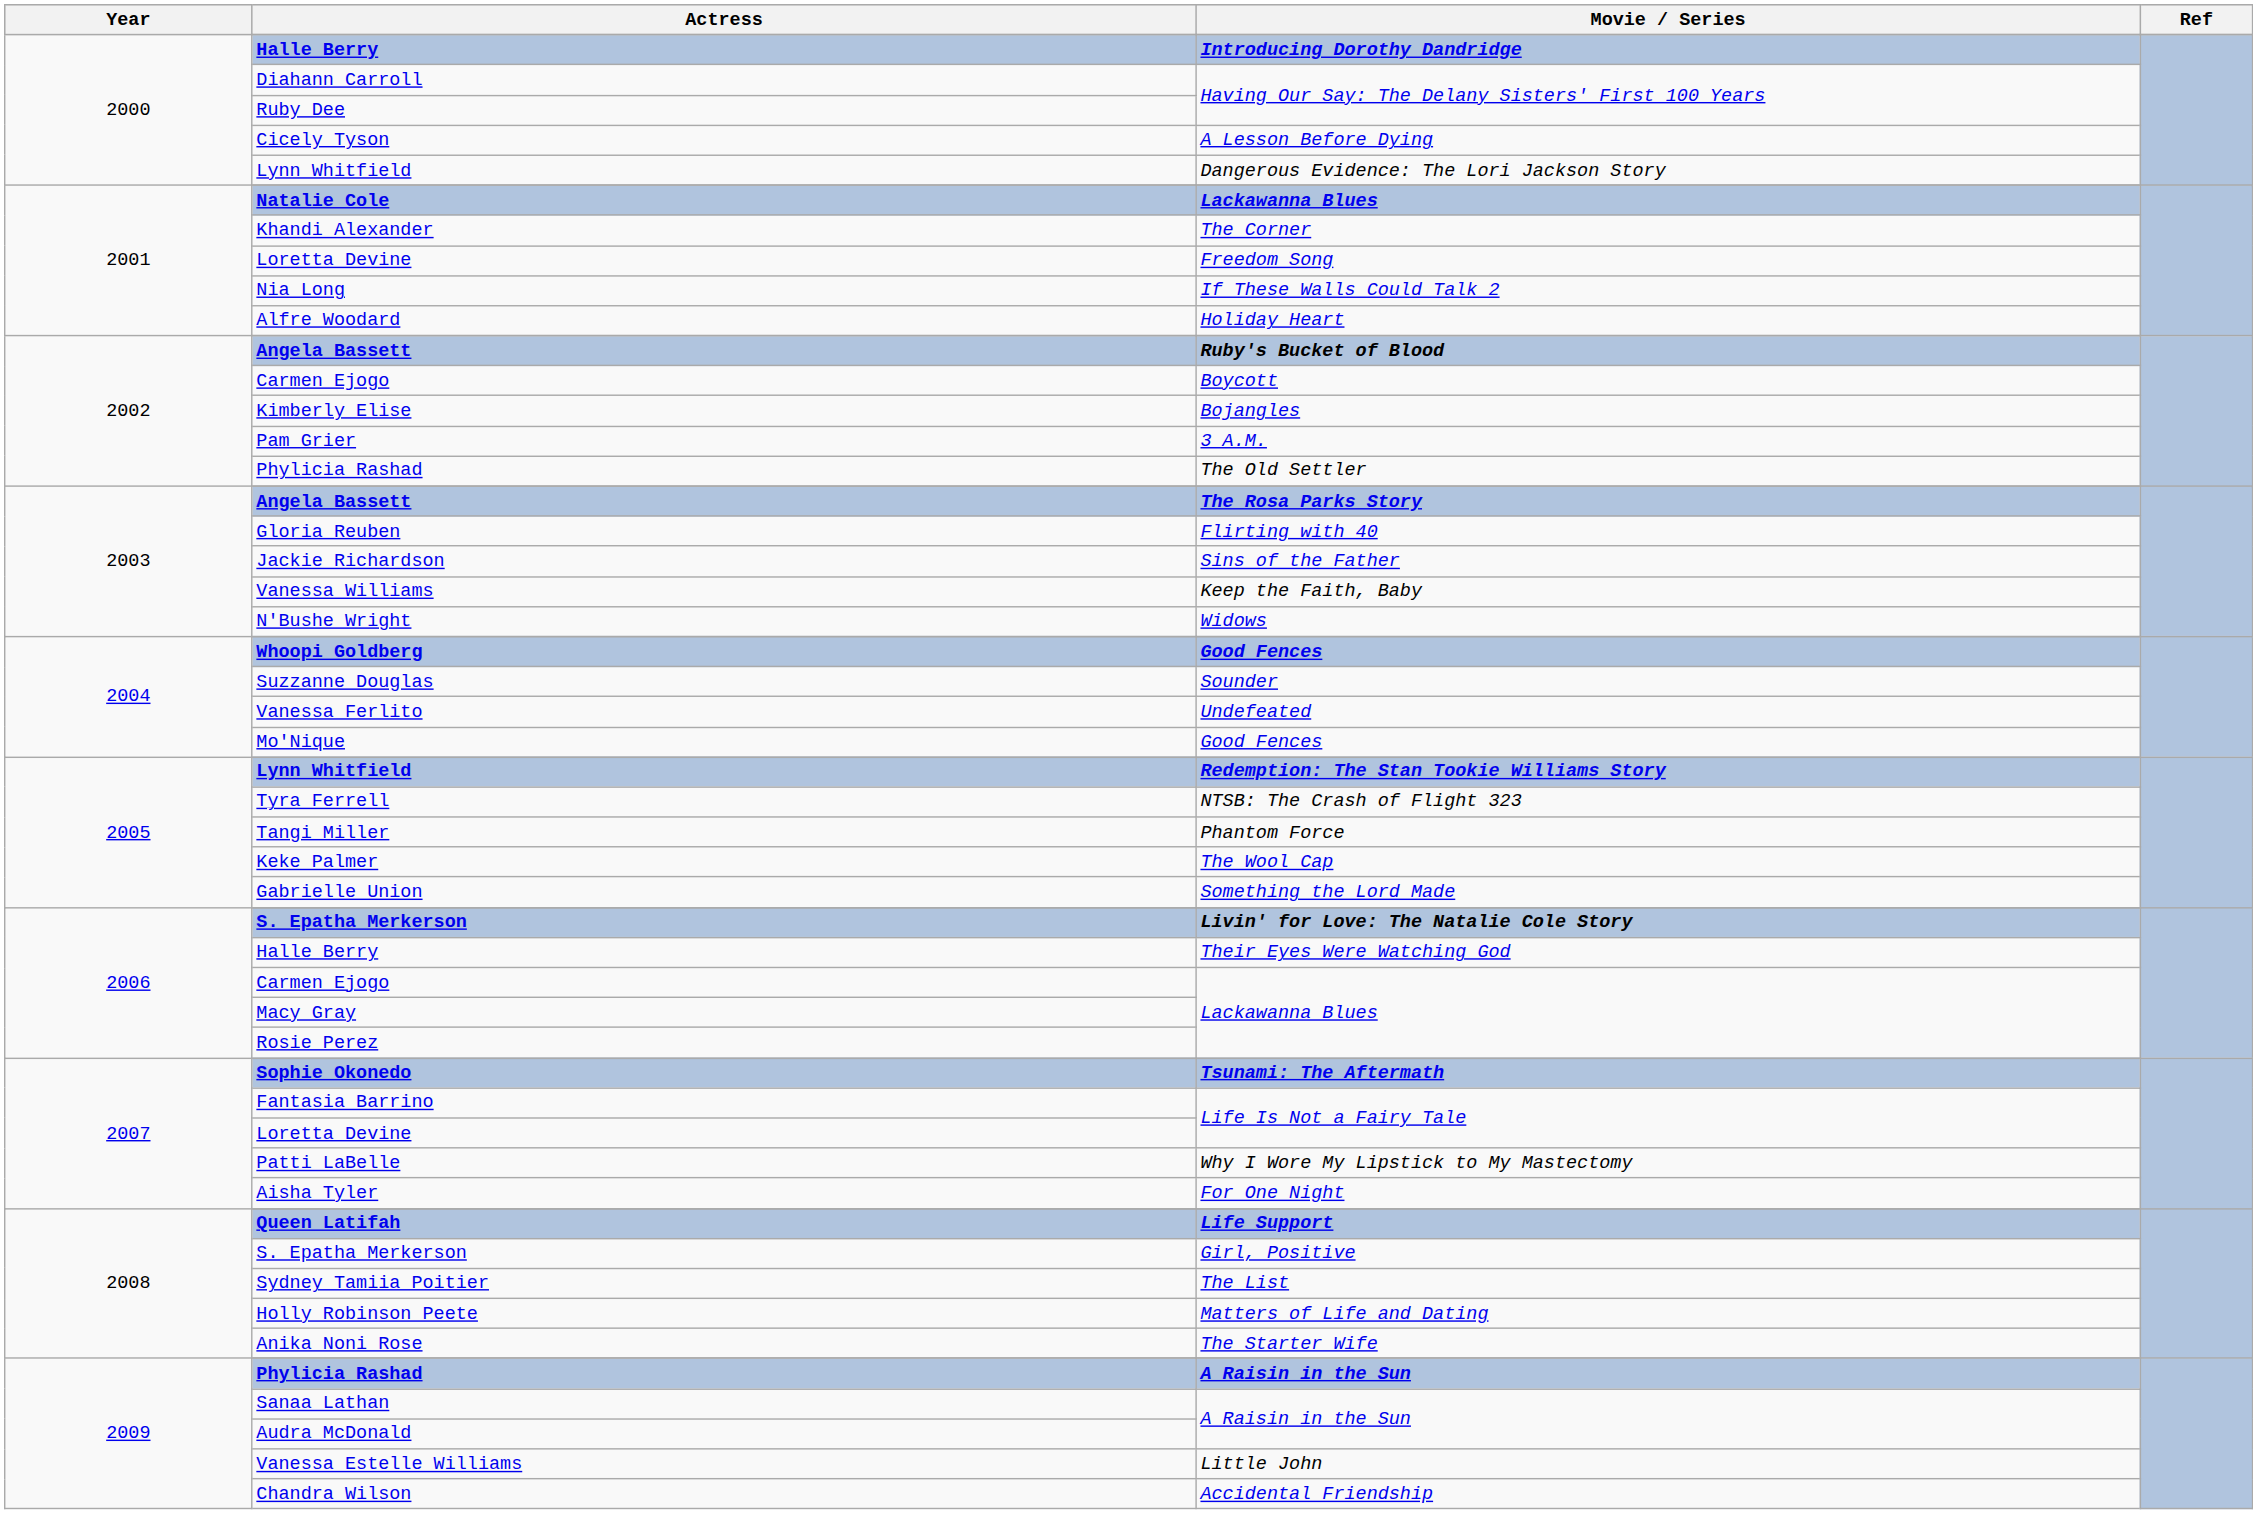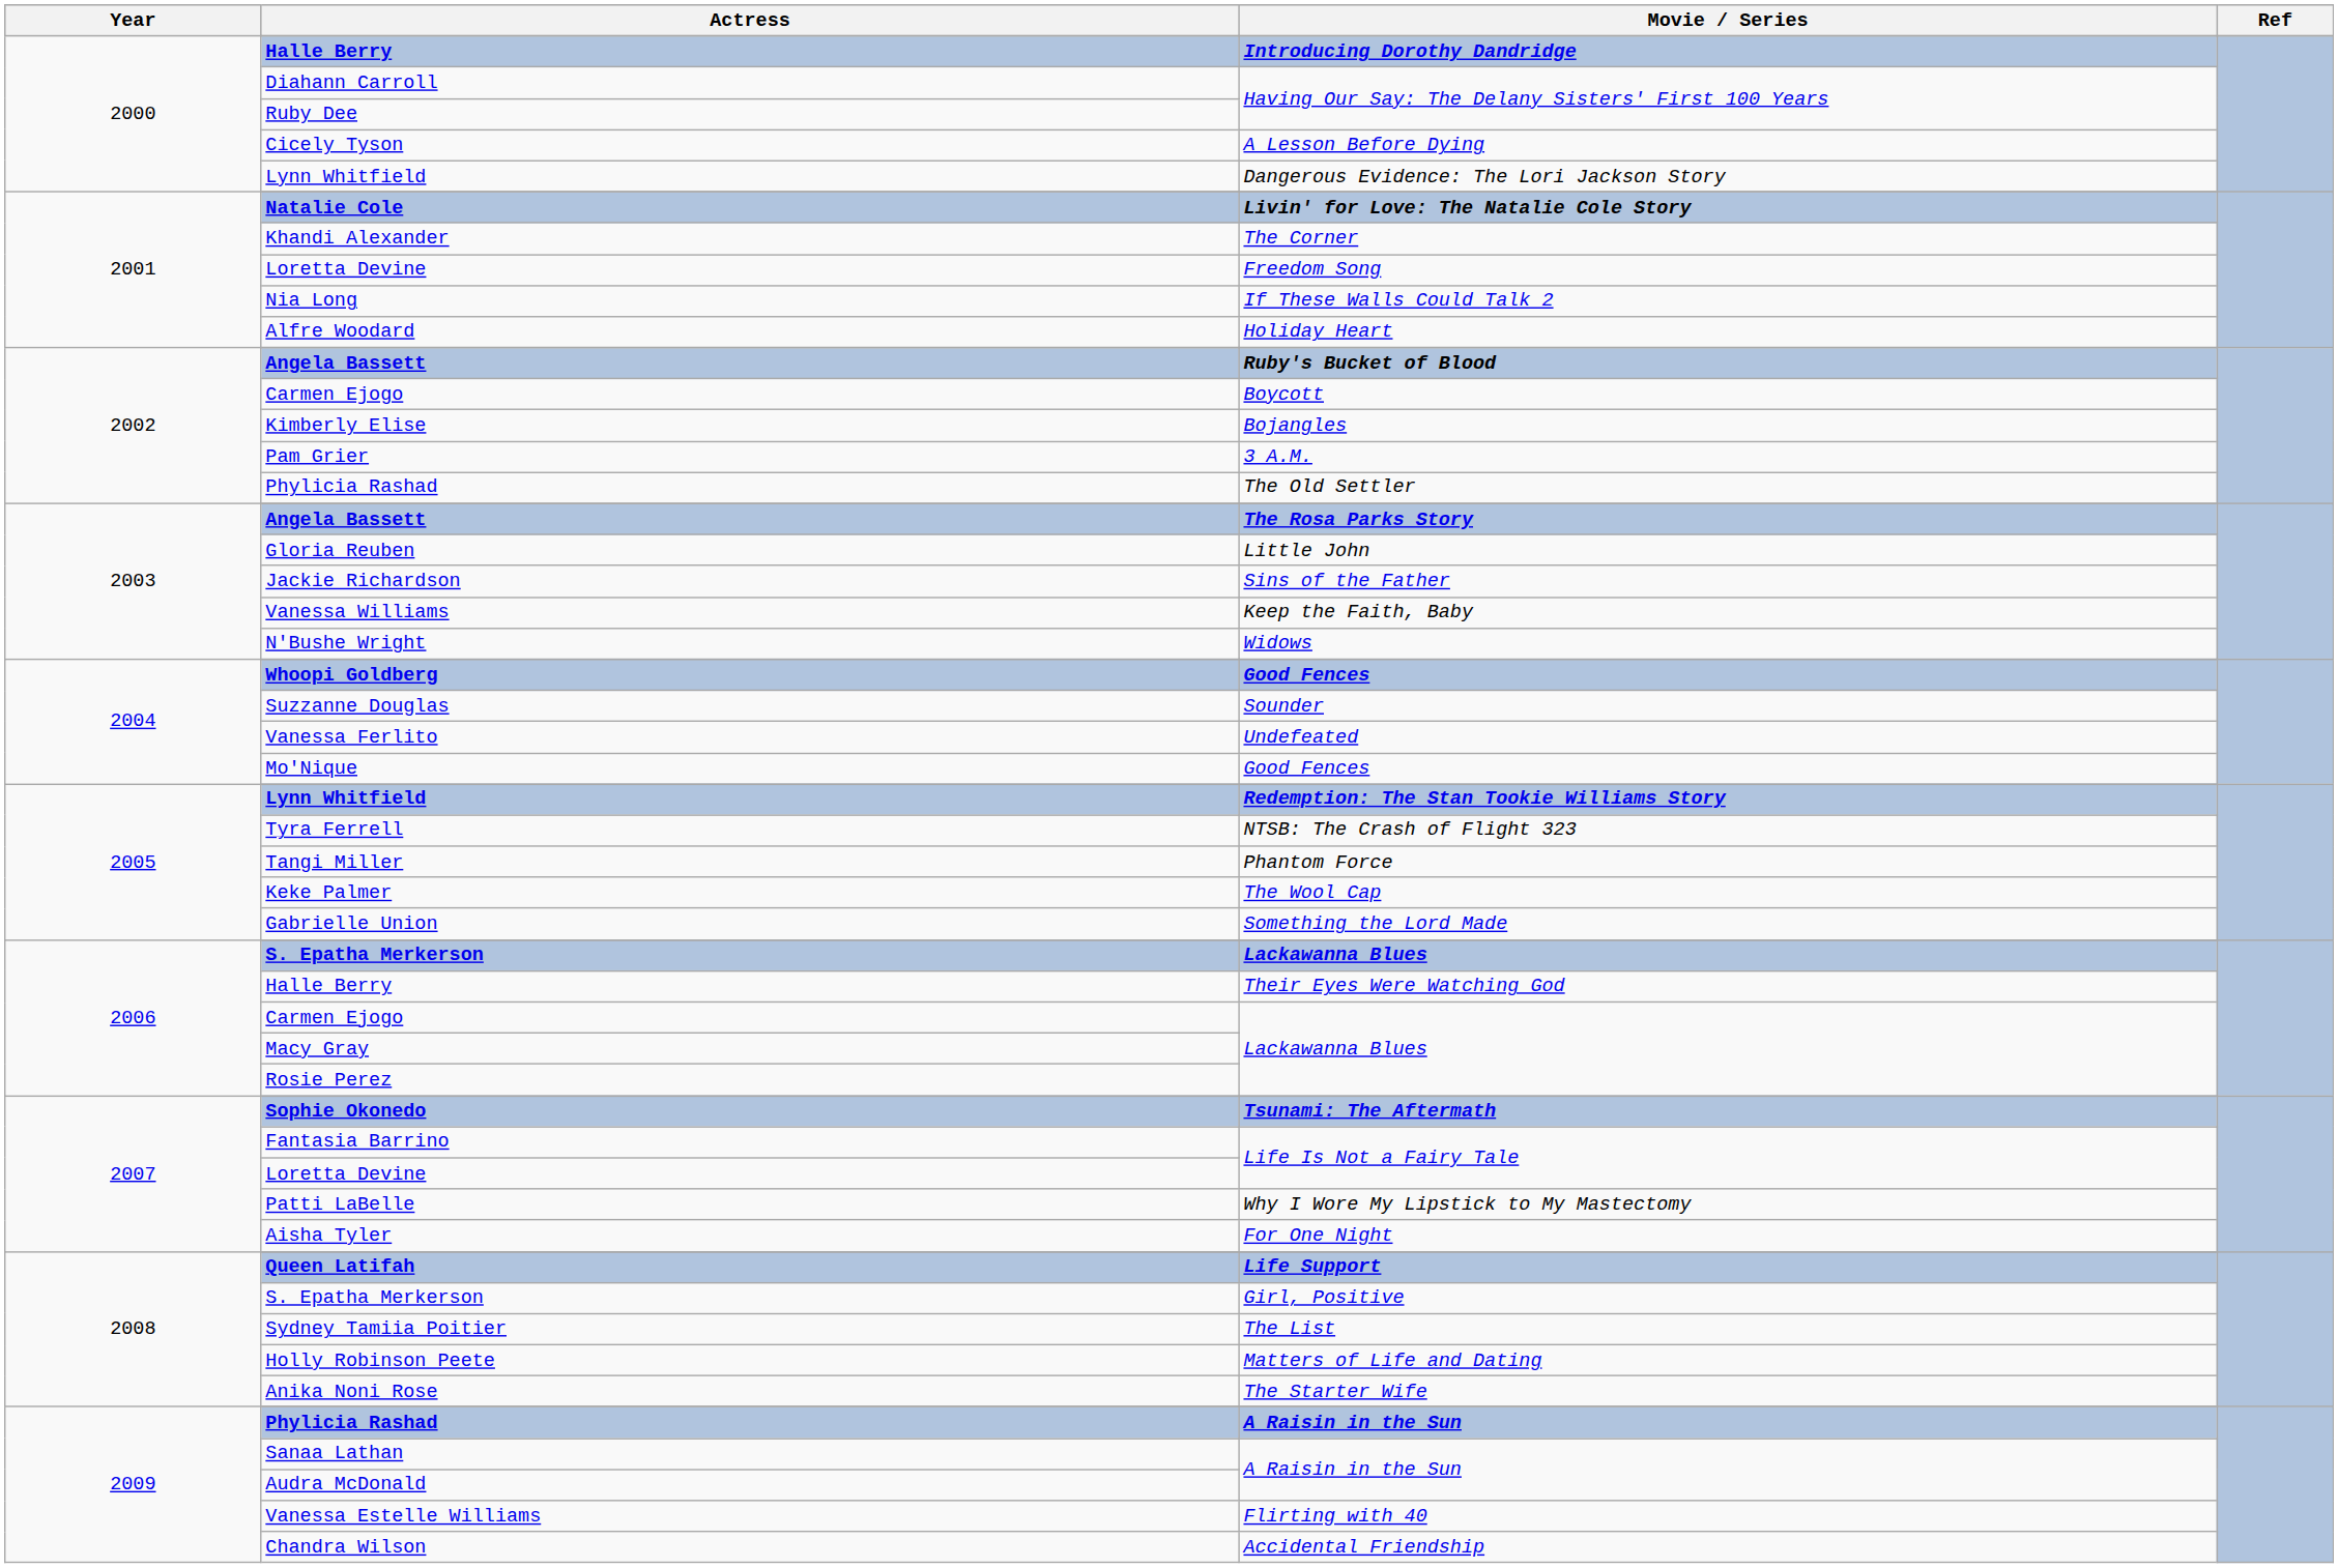Natalie Cole | Movie / Series: Lackawanna Blues -> Livin' for Love: The Natalie Cole Story
Gloria Reuben | Movie / Series: Flirting with 40 -> Little John
2006 / S. Epatha Merkerson | Movie / Series: Livin' for Love: The Natalie Cole Story -> Lackawanna Blues
Vanessa Estelle Williams | Movie / Series: Little John -> Flirting with 40
